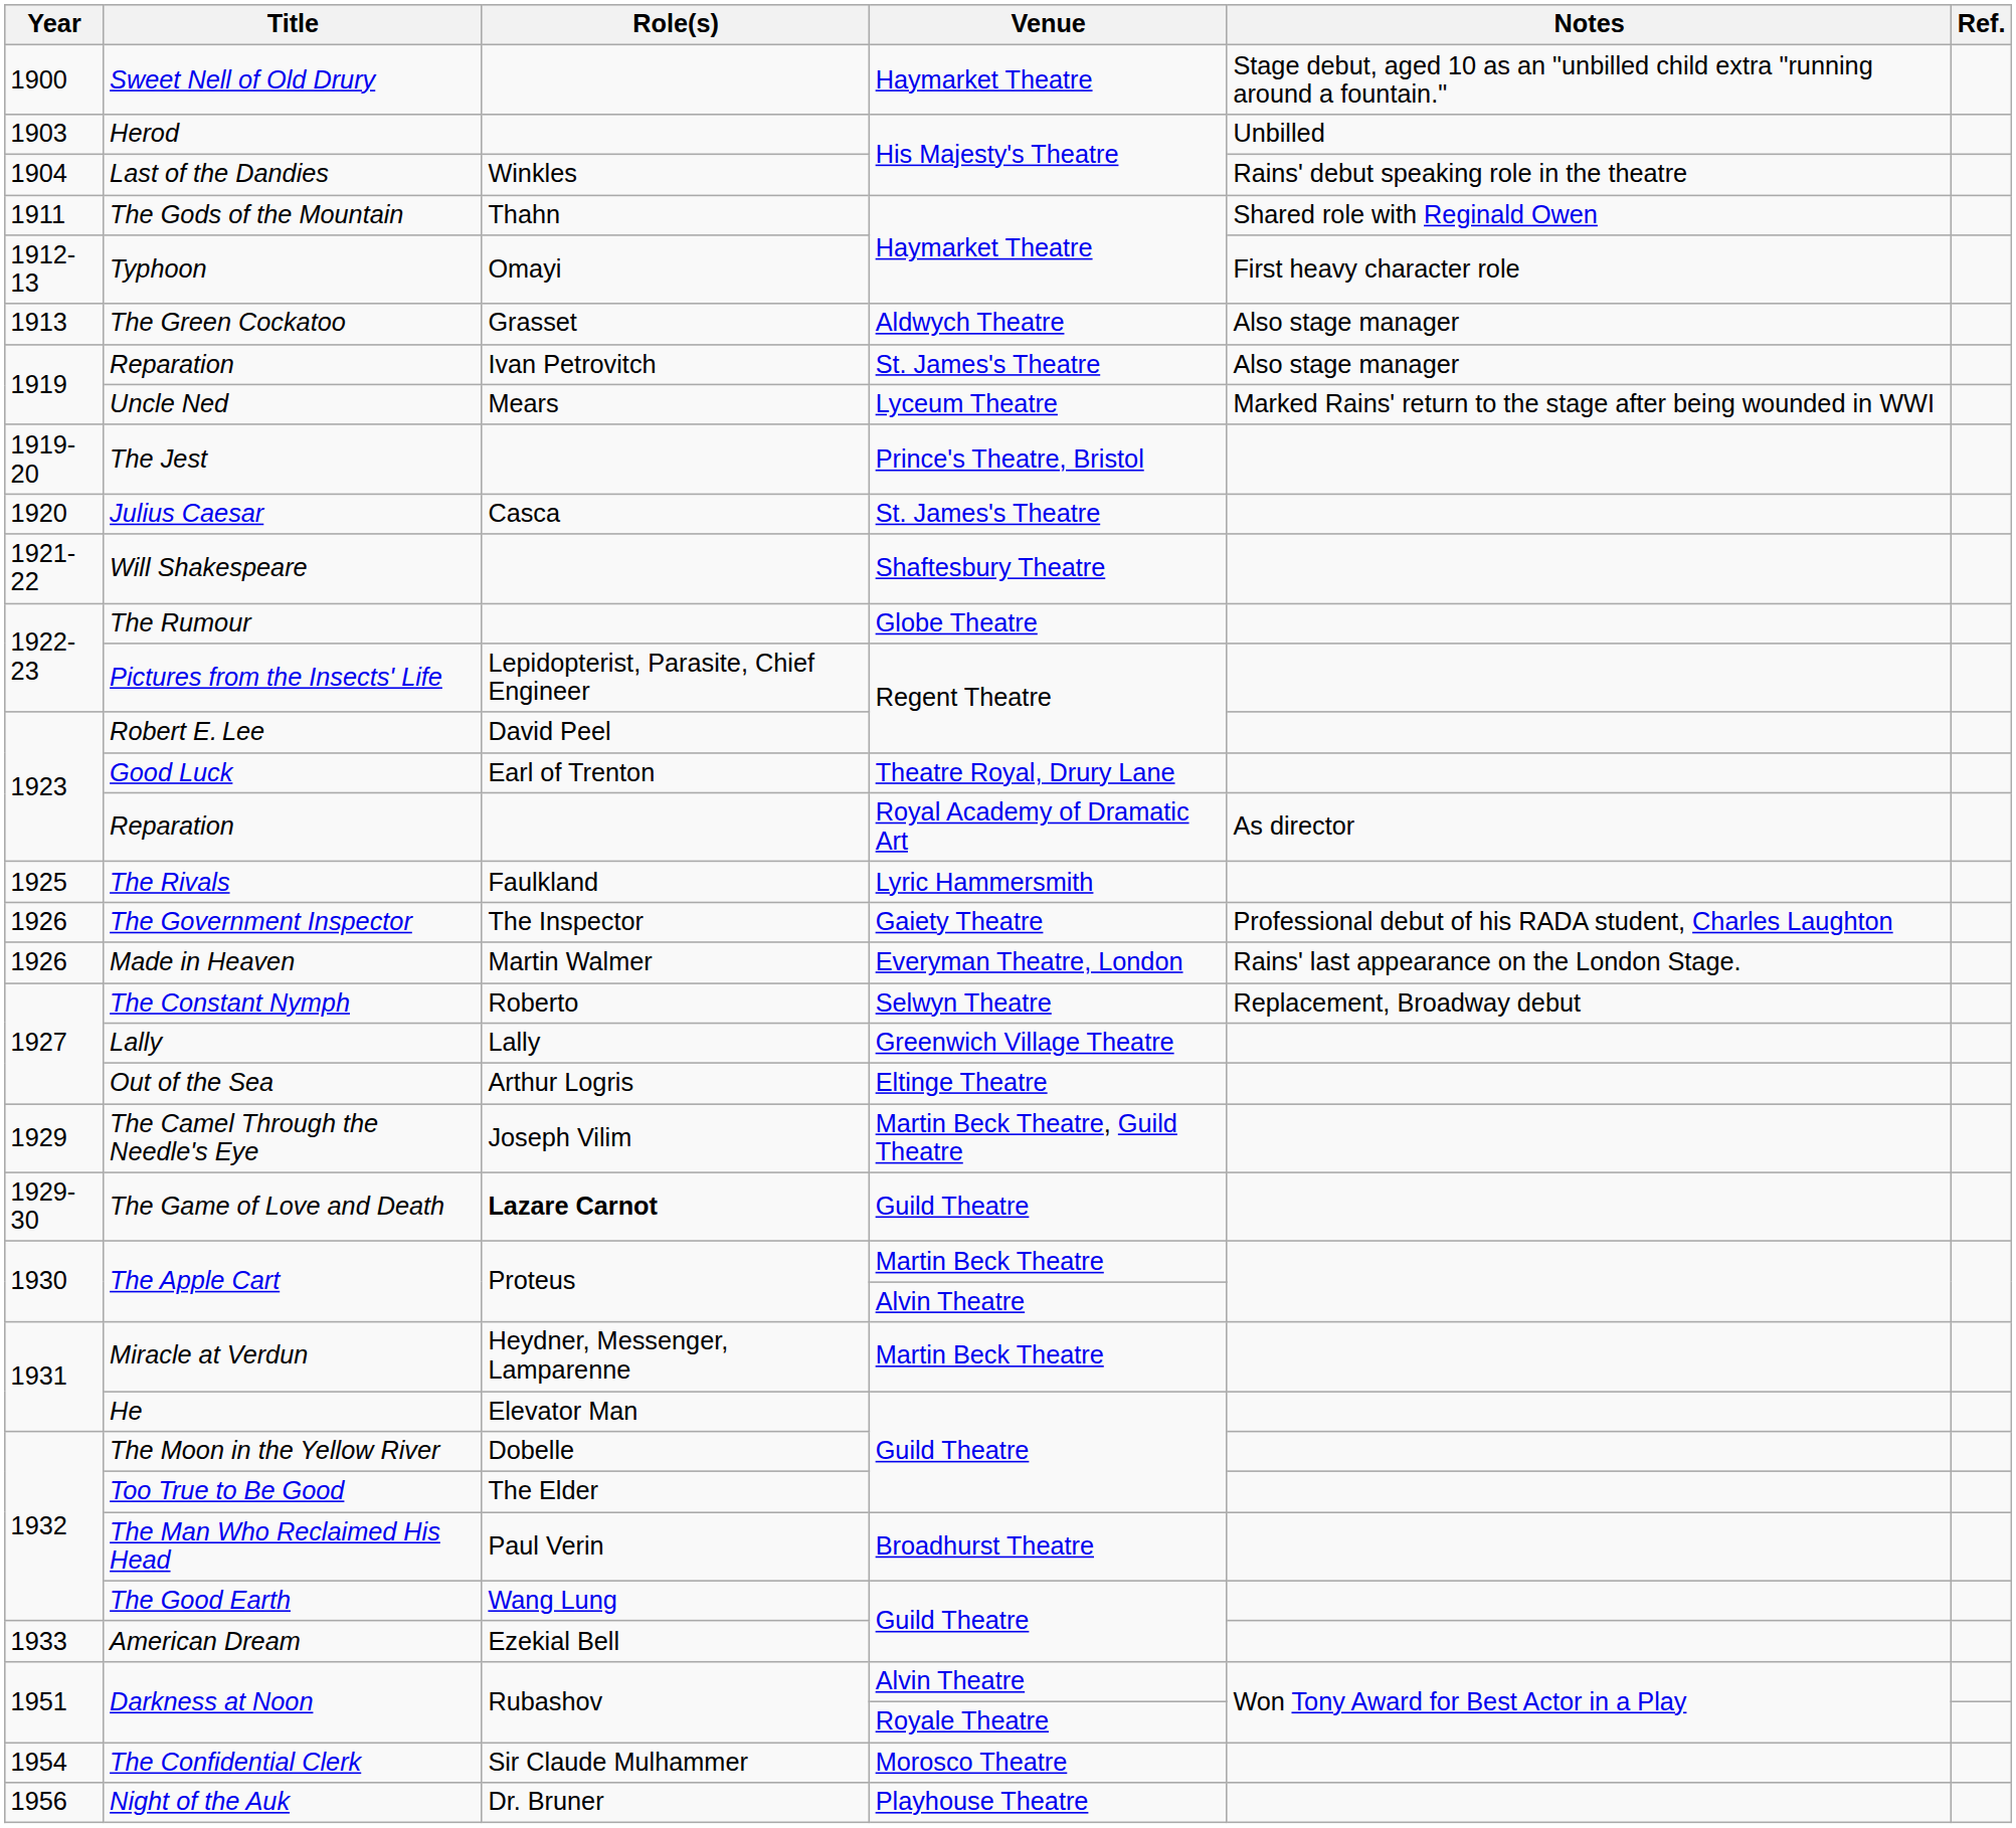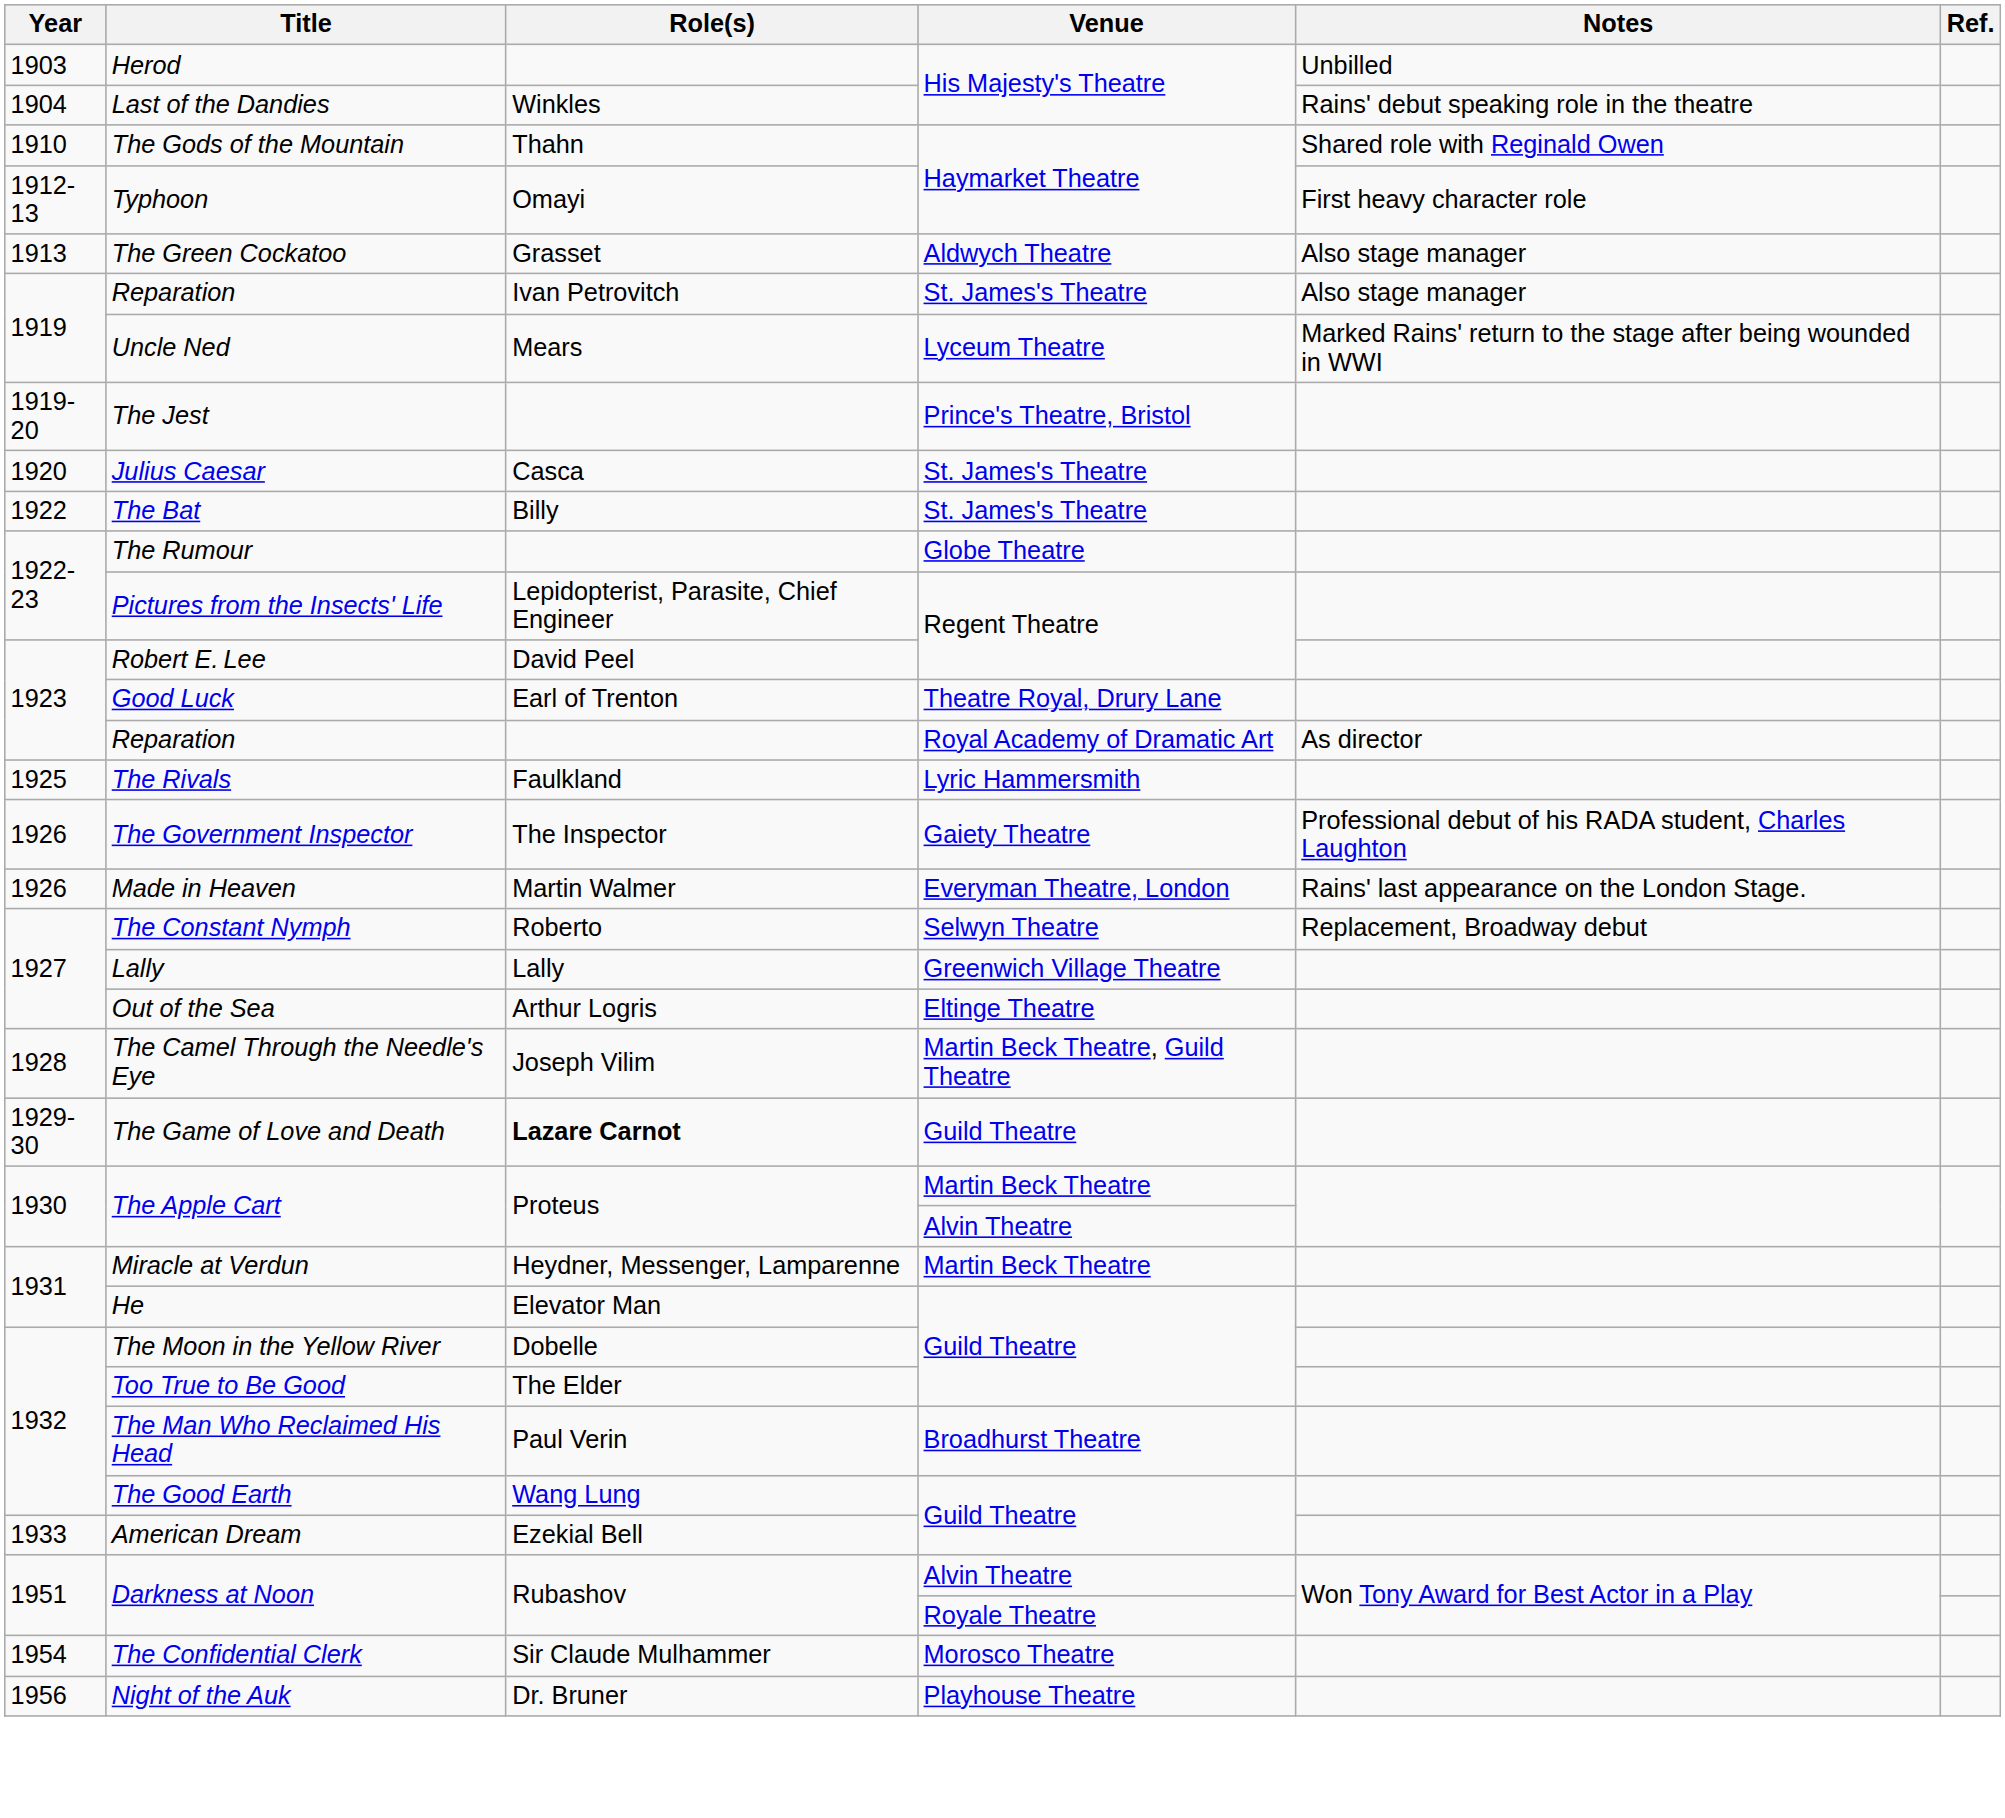- row: 1900 | Sweet Nell of Old Drury | Haymarket Theatre | Stage debut, aged 10 as an "unbilled child extra "running around a fountain."
The Gods of the Mountain | Year: 1911 -> 1910
- row: 1921-22 | Will Shakespeare | Shaftesbury Theatre
+ row: 1922 | The Bat | Billy | St. James's Theatre
The Camel Through the Needle's Eye | Year: 1929 -> 1928
